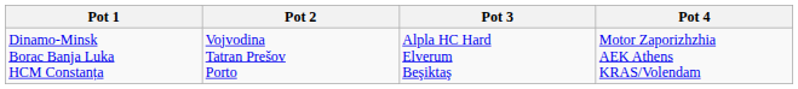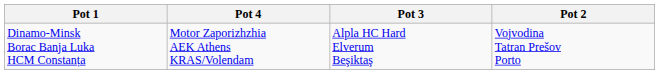columns swapped: Pot 2 <-> Pot 4
